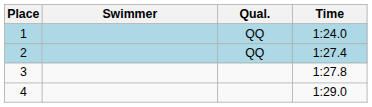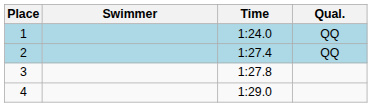columns swapped: Time <-> Qual.
